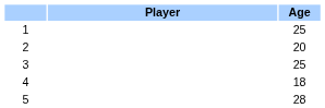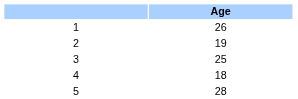- column: Player
1 | Age: 25 -> 26
2 | Age: 20 -> 19
